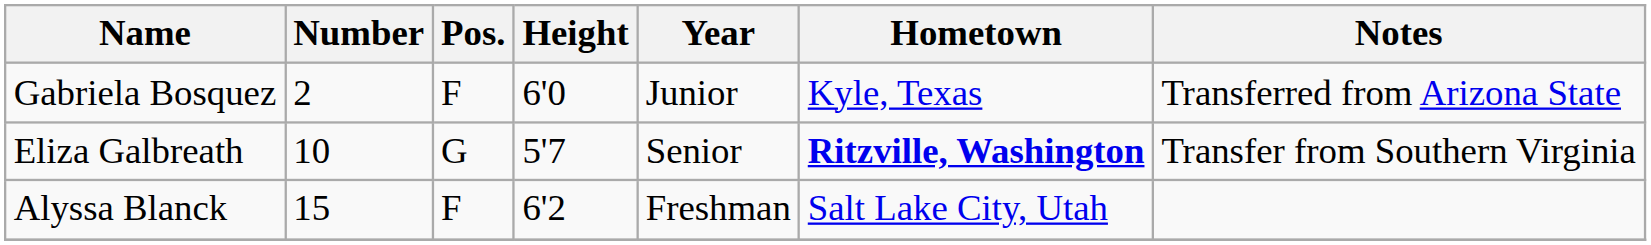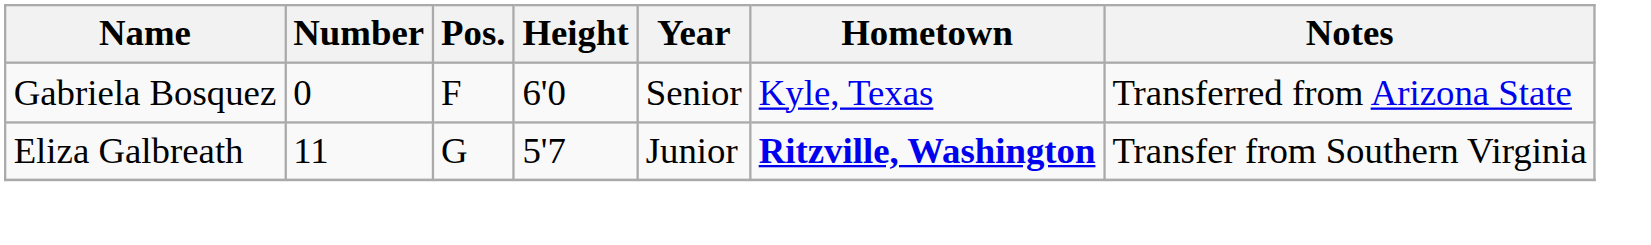Gabriela Bosquez | Number: 2 -> 0
Gabriela Bosquez | Year: Junior -> Senior
Eliza Galbreath | Number: 10 -> 11
Eliza Galbreath | Year: Senior -> Junior
- row: Alyssa Blanck | 15 | F | 6'2 | Freshman | Salt Lake City, Utah
